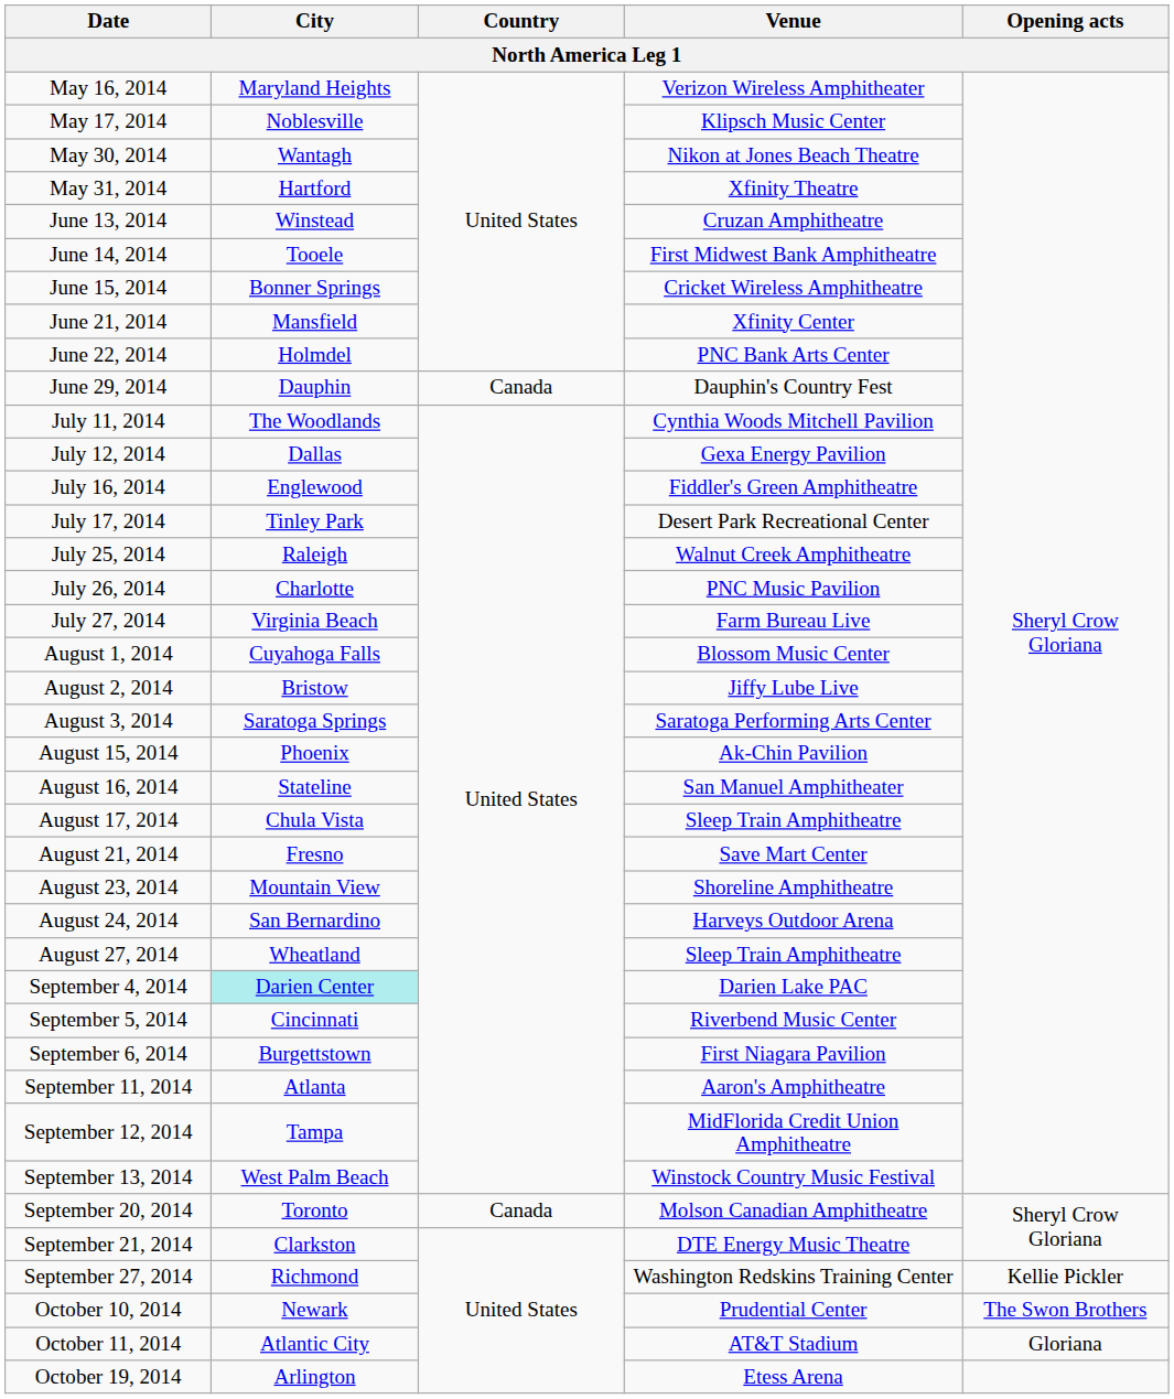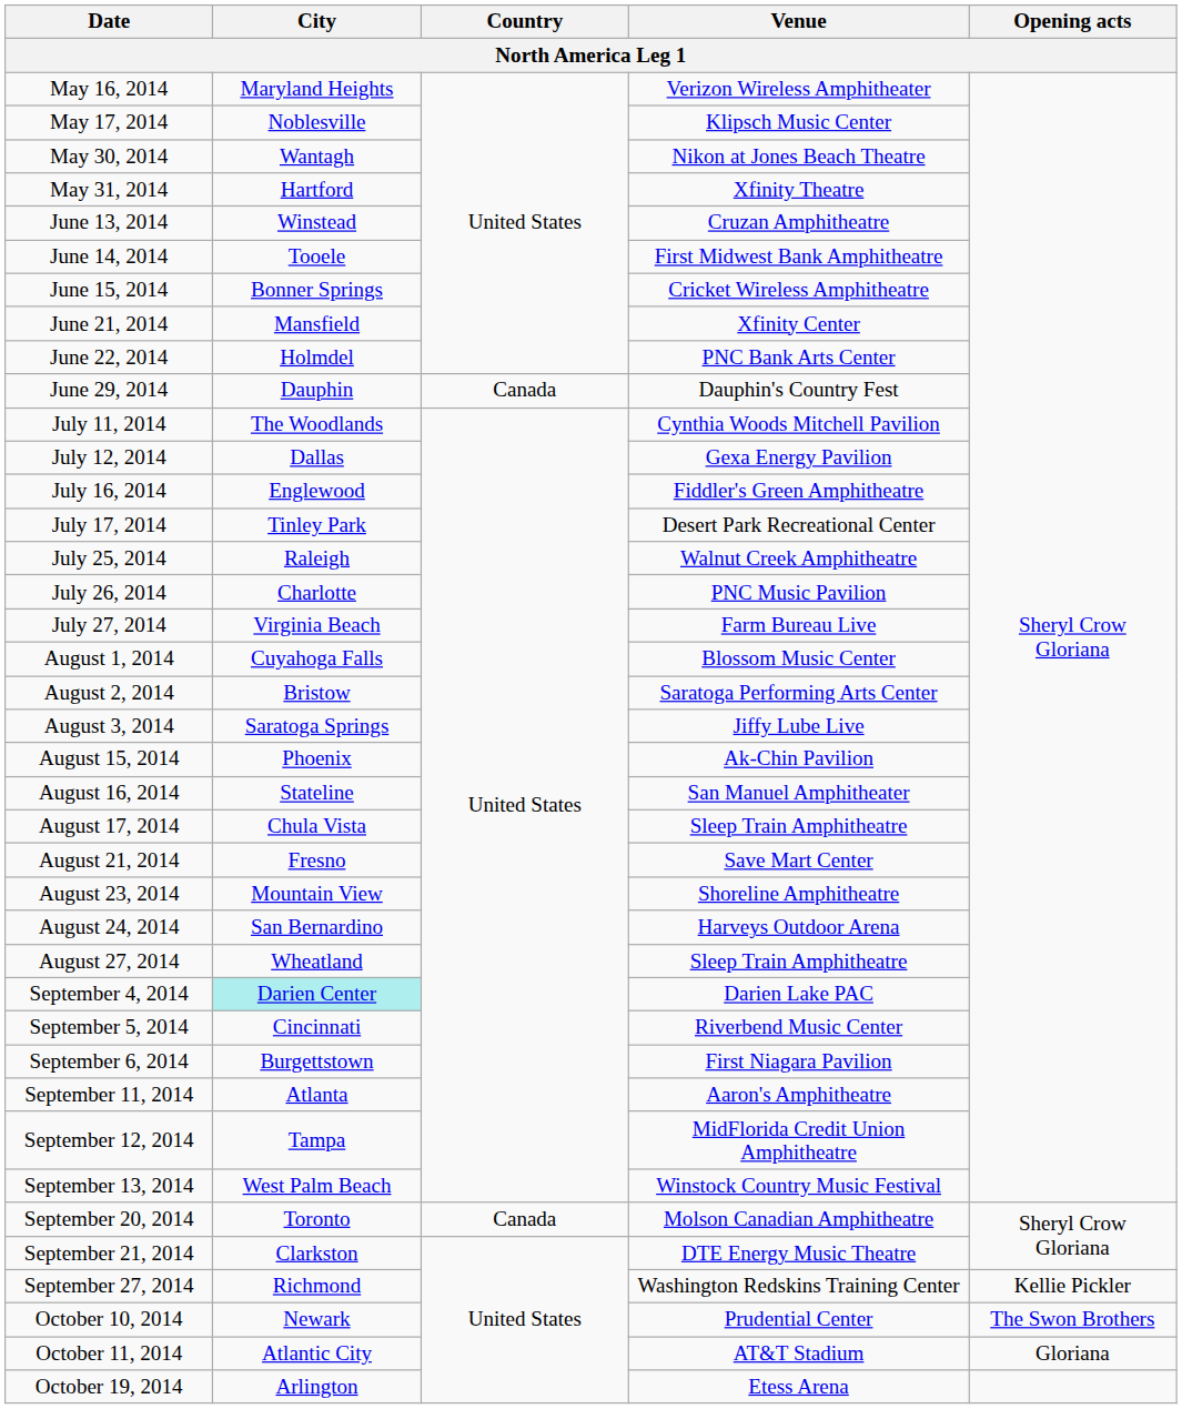August 2, 2014 | Venue: Jiffy Lube Live -> Saratoga Performing Arts Center
August 3, 2014 | Venue: Saratoga Performing Arts Center -> Jiffy Lube Live
